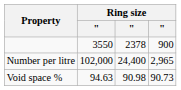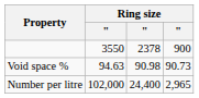rows swapped: Void space % <-> Number per litre
